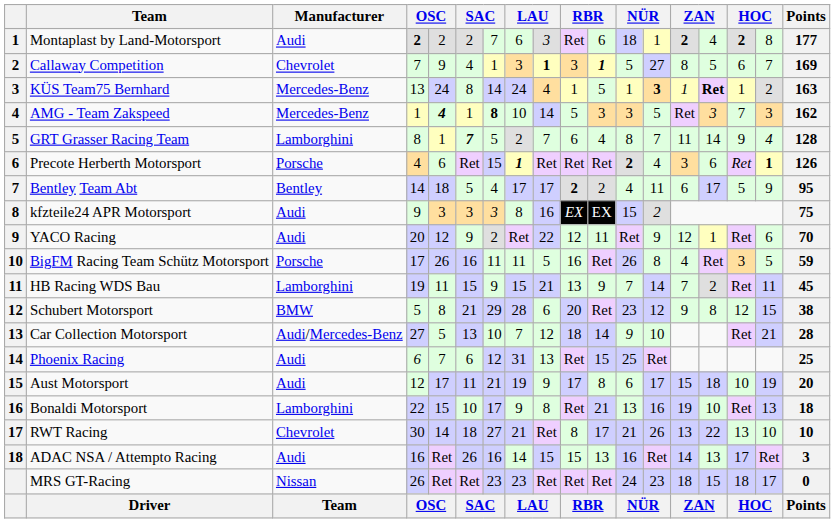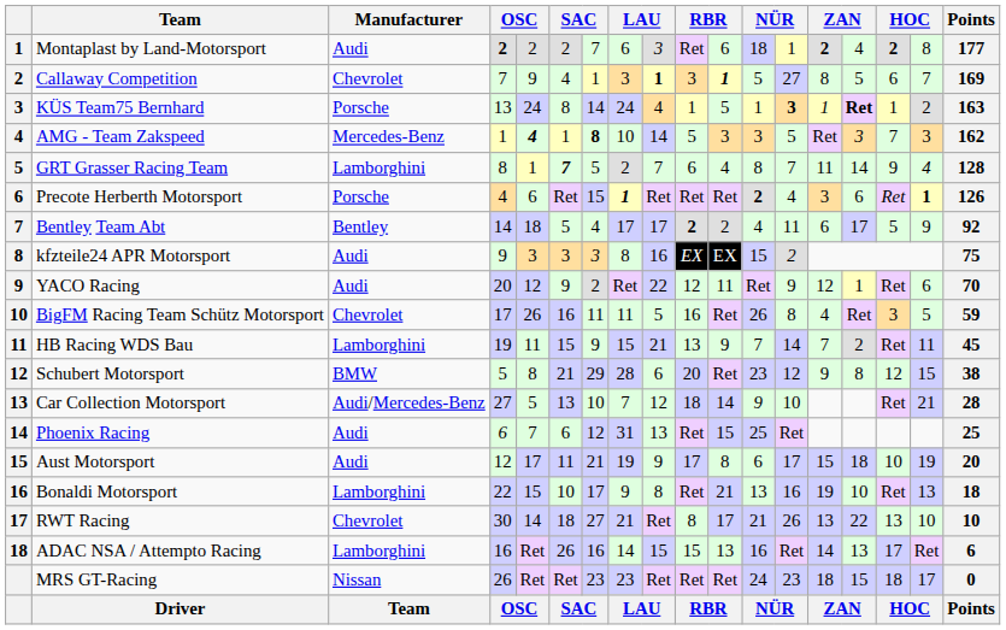KÜS Team75 Bernhard | Manufacturer: Mercedes-Benz -> Porsche
Bentley Team Abt | Points: 95 -> 92
BigFM Racing Team Schütz Motorsport | Manufacturer: Porsche -> Chevrolet
ADAC NSA / Attempto Racing | Manufacturer: Audi -> Lamborghini
ADAC NSA / Attempto Racing | Points: 3 -> 6
